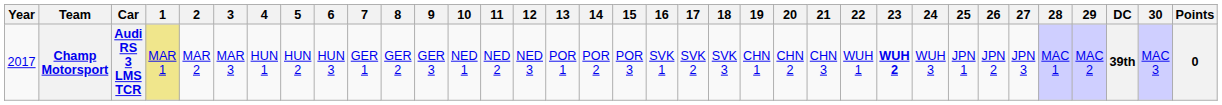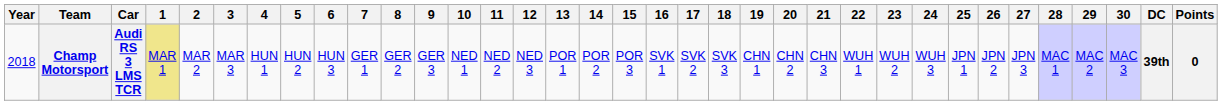columns swapped: 30 <-> DC
Champ Motorsport | Year: 2017 -> 2018
Champ Motorsport | 23: bold -> normal
